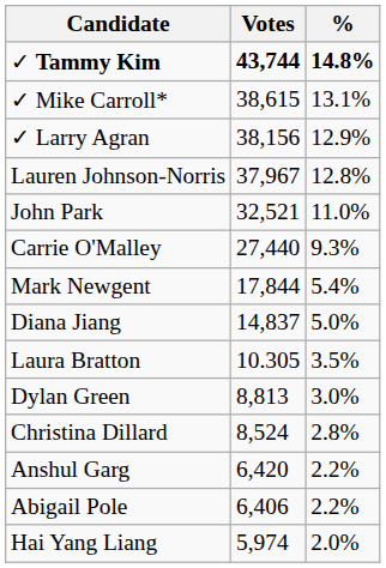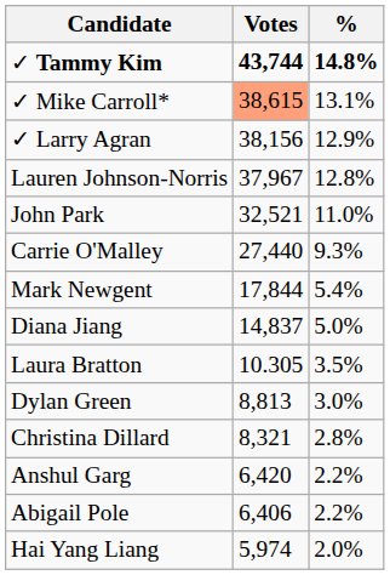✓ Mike Carroll* | Votes: no background -> lightsalmon background
Christina Dillard | Votes: 8,524 -> 8,321
